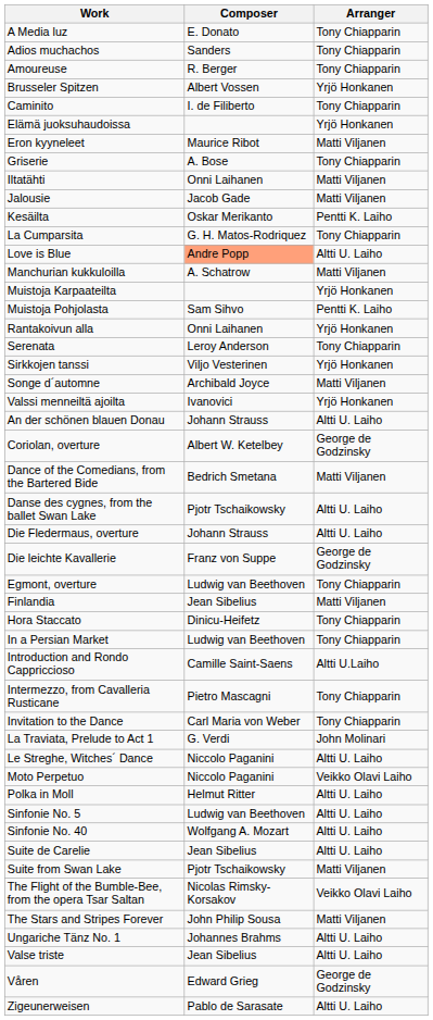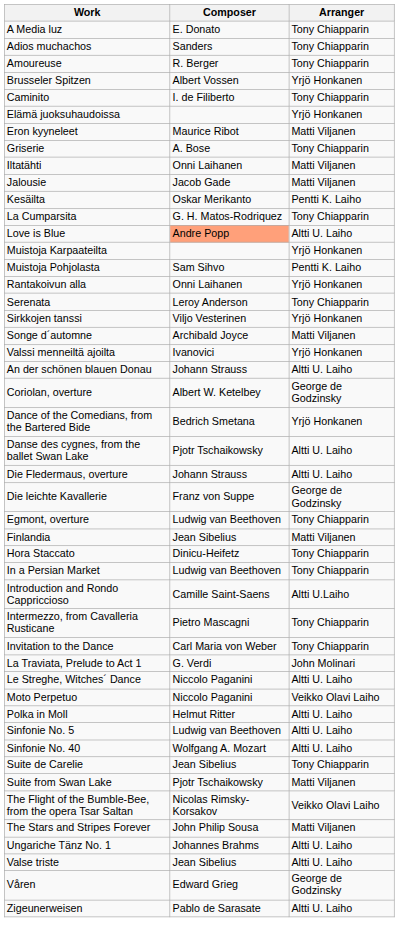- row: Manchurian kukkuloilla | A. Schatrow | Matti Viljanen
Dance of the Comedians, from the Bartered Bide | Arranger: Matti Viljanen -> Yrjö Honkanen
Suite de Carelie | Arranger: Altti U. Laiho -> Tony Chiapparin
